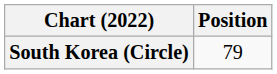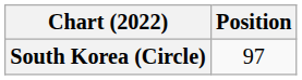South Korea (Circle) | Position: 79 -> 97
